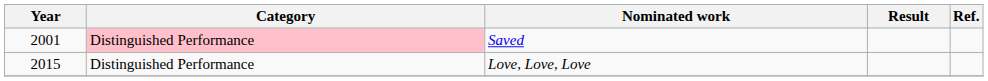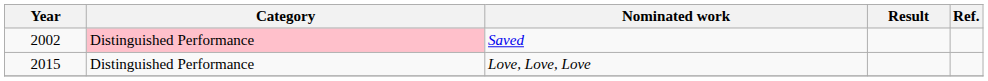Saved | Year: 2001 -> 2002
